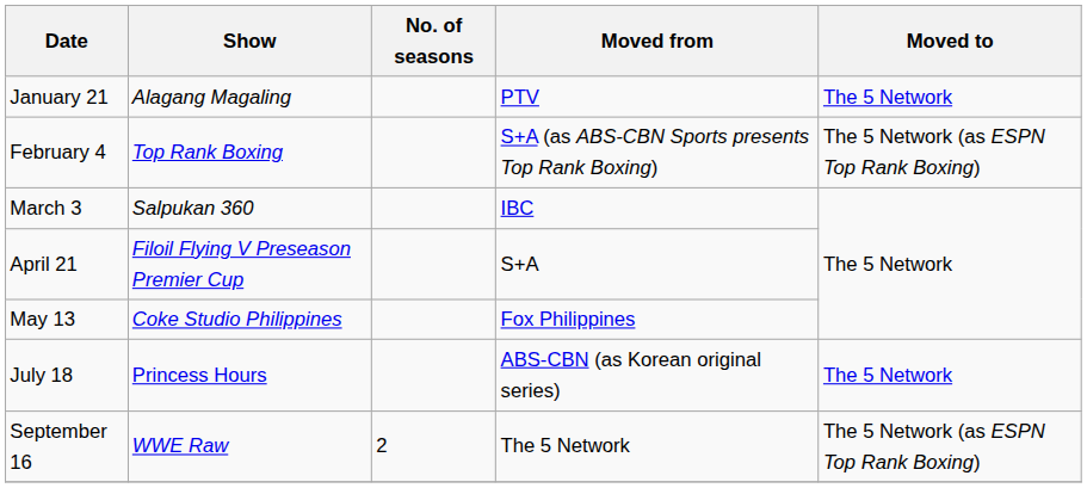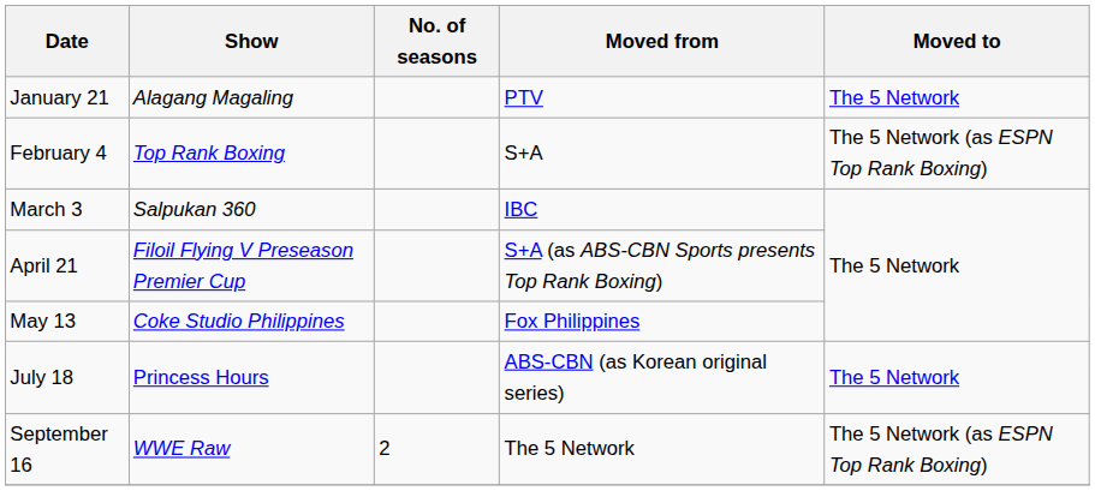February 4 | Moved from: S+A (as ABS-CBN Sports presents Top Rank Boxing) -> S+A
April 21 | Moved from: S+A -> S+A (as ABS-CBN Sports presents Top Rank Boxing)
